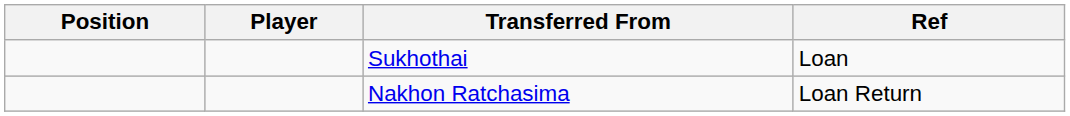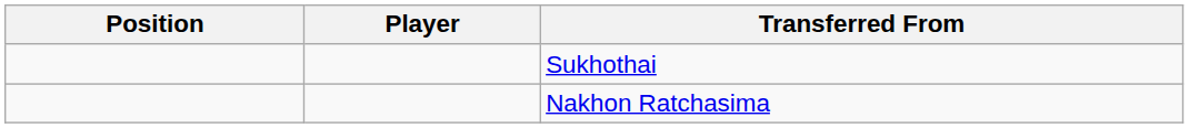- column: Ref | Loan | Loan Return
